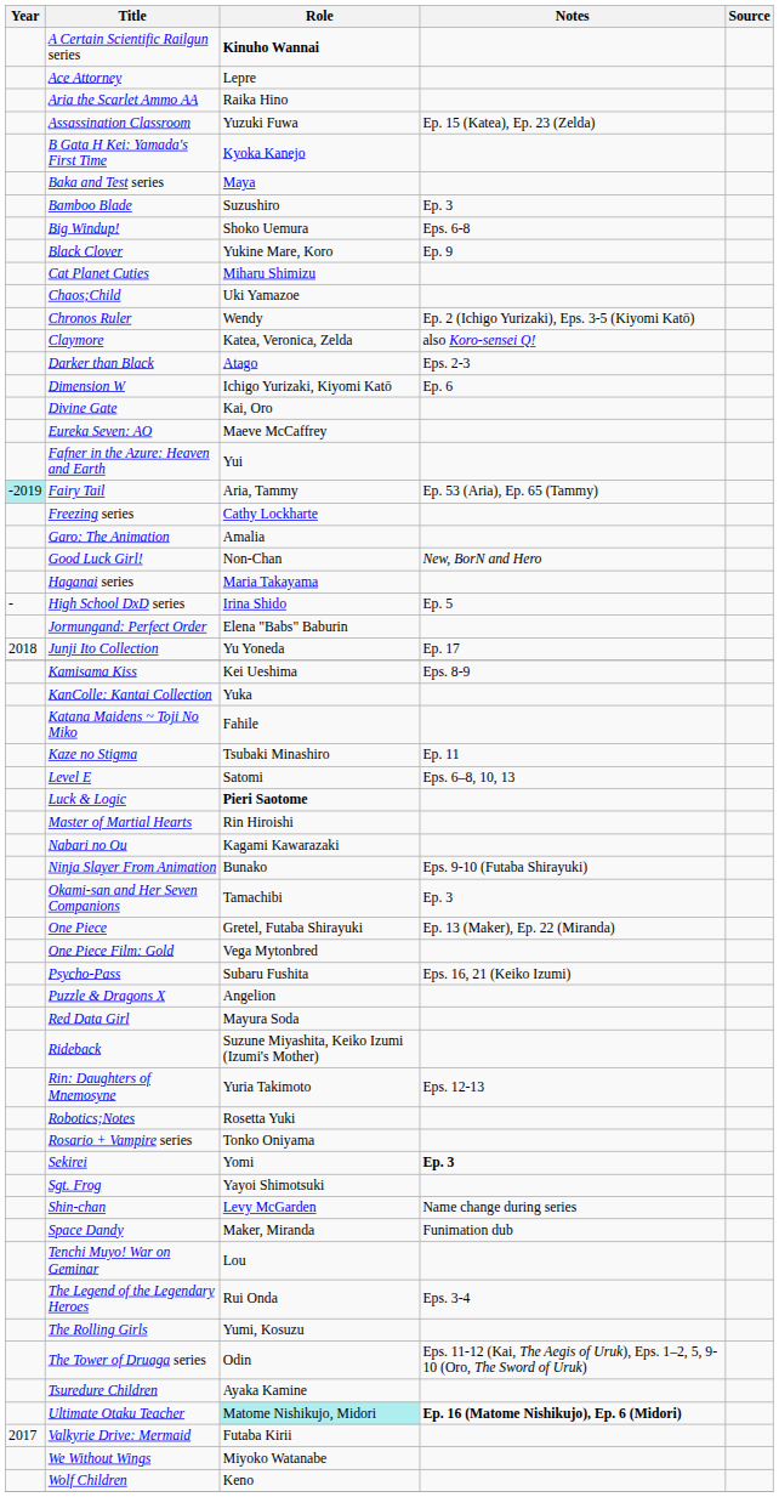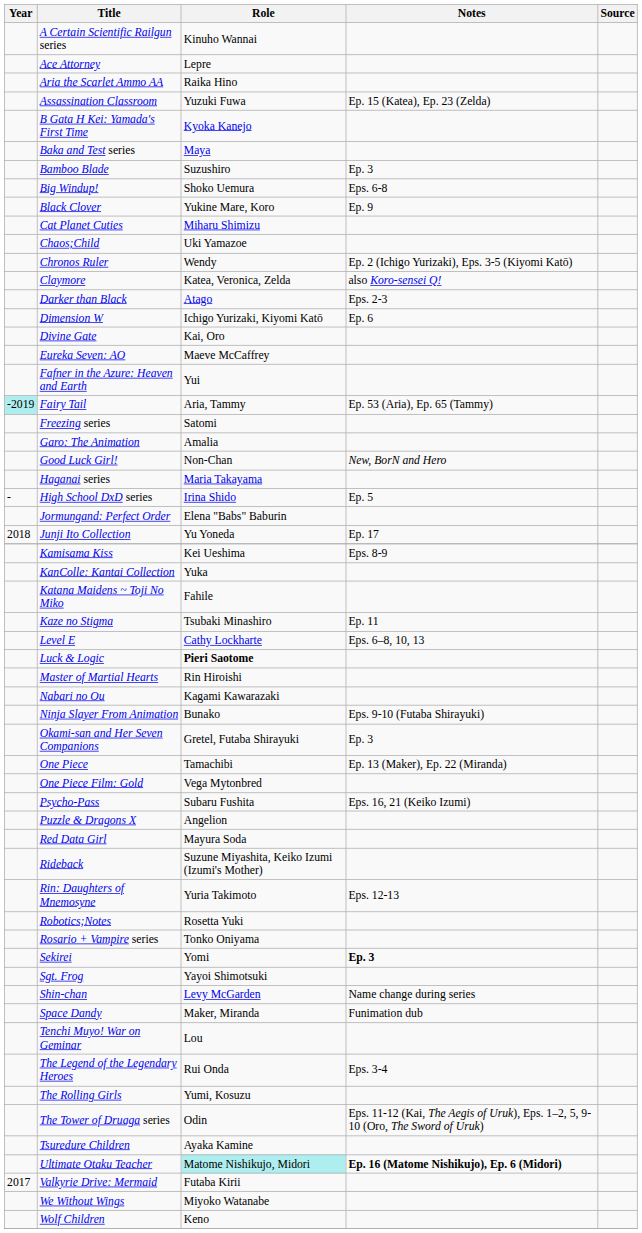A Certain Scientific Railgun series | Role: bold -> normal
Freezing series | Role: Cathy Lockharte -> Satomi
Level E | Role: Satomi -> Cathy Lockharte
Okami-san and Her Seven Companions | Role: Tamachibi -> Gretel, Futaba Shirayuki
One Piece | Role: Gretel, Futaba Shirayuki -> Tamachibi
